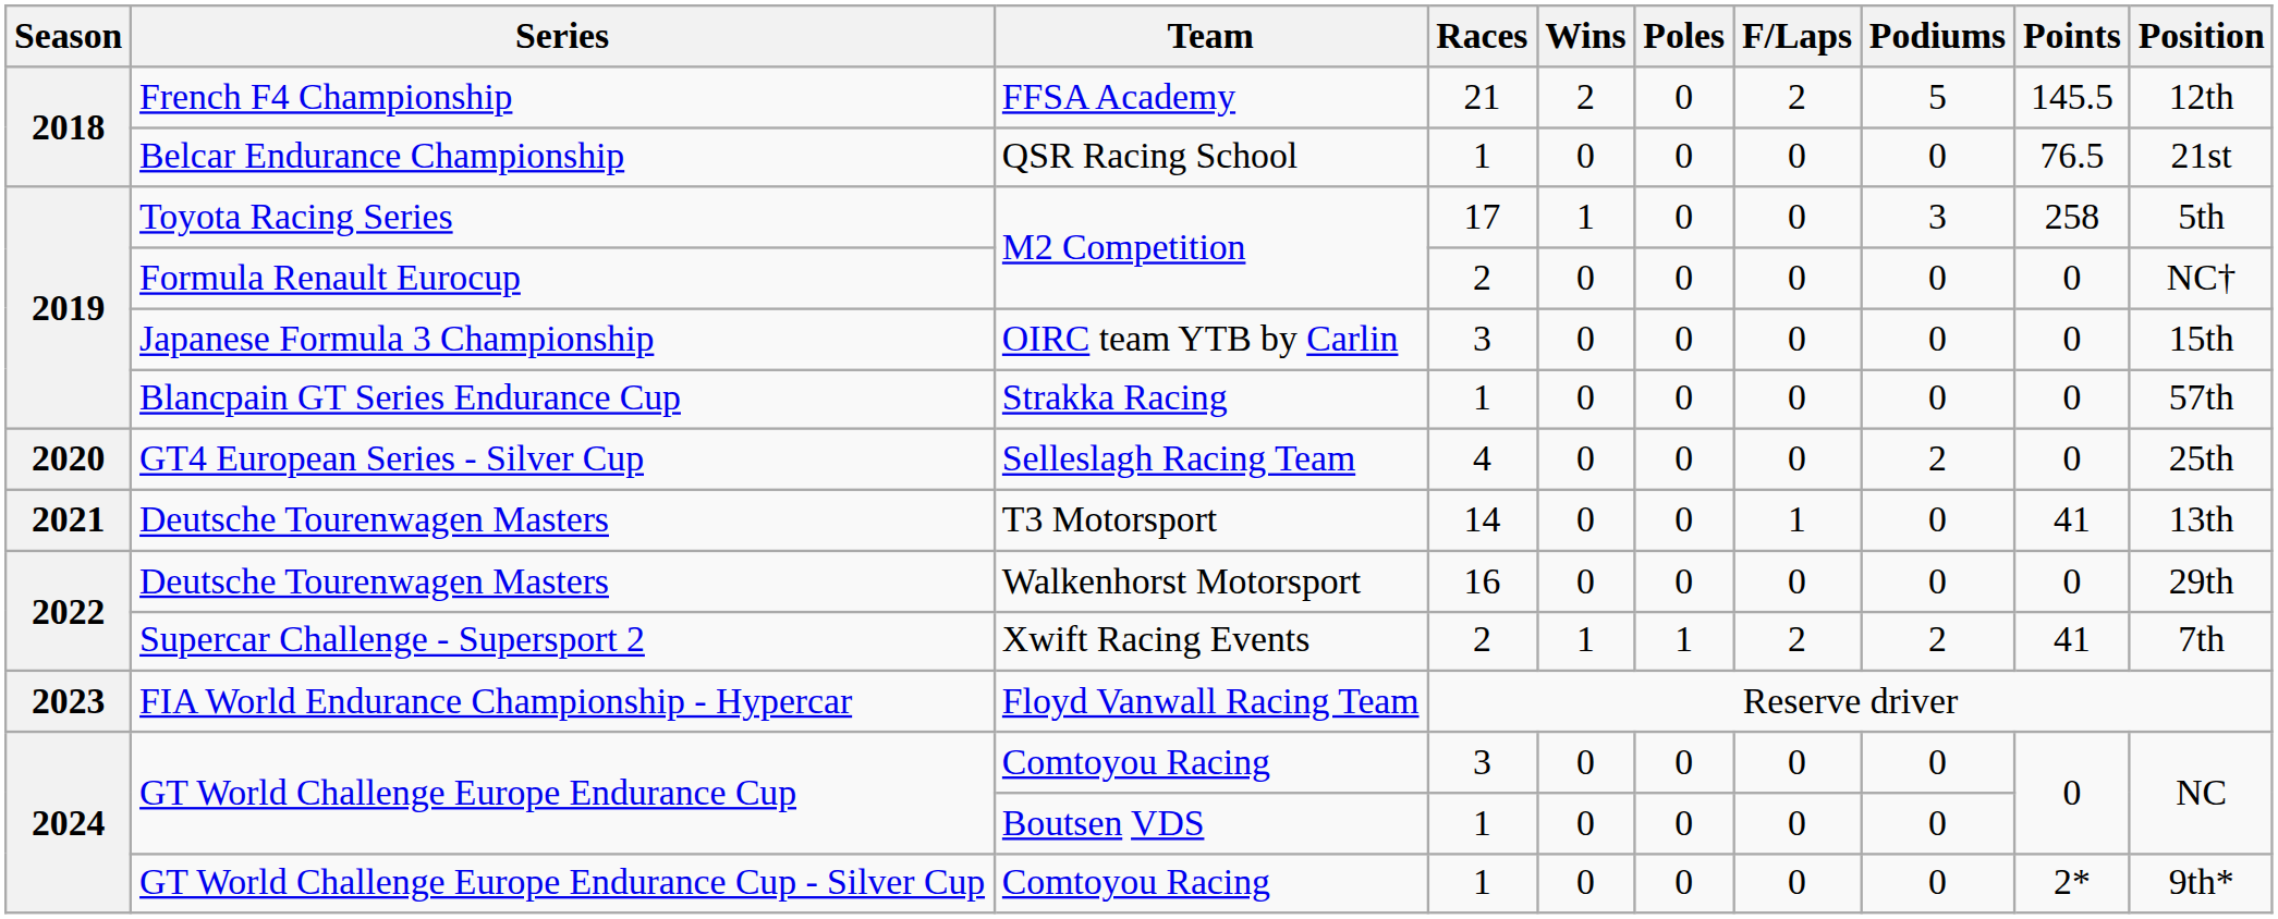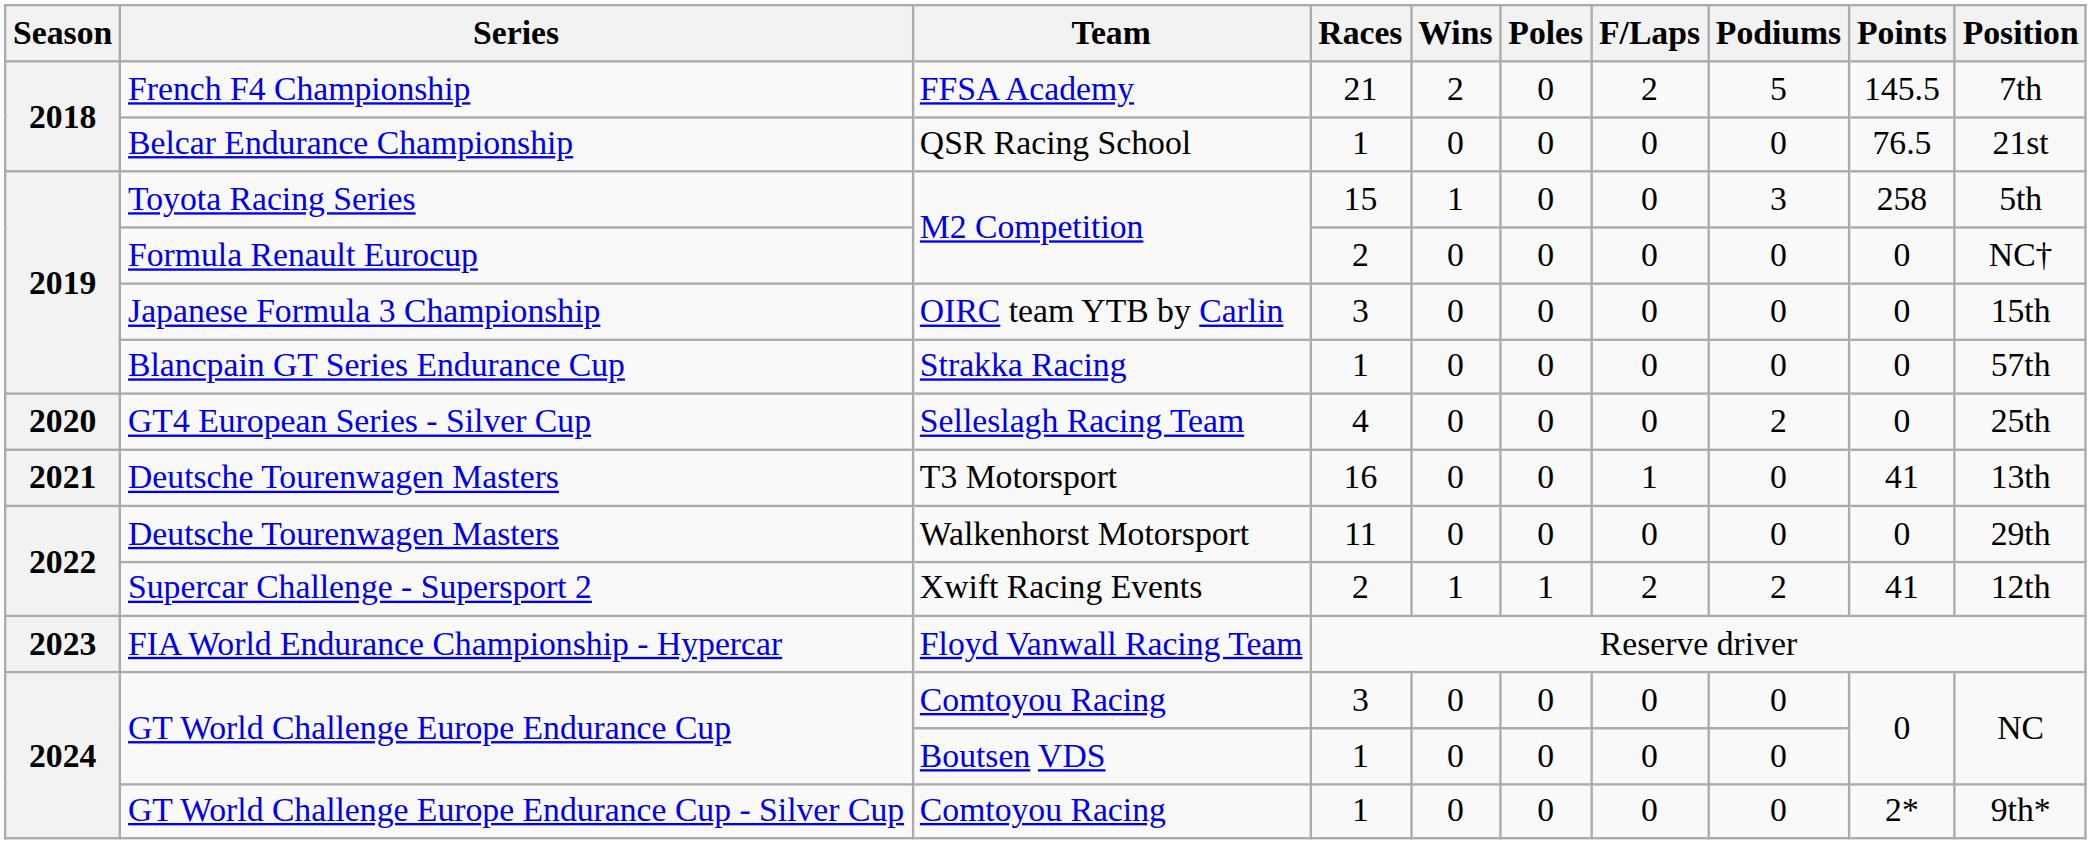French F4 Championship | Position: 12th -> 7th
Toyota Racing Series | Races: 17 -> 15
Deutsche Tourenwagen Masters / T3 Motorsport | Races: 14 -> 16
Deutsche Tourenwagen Masters / Walkenhorst Motorsport | Races: 16 -> 11
Supercar Challenge - Supersport 2 | Position: 7th -> 12th
